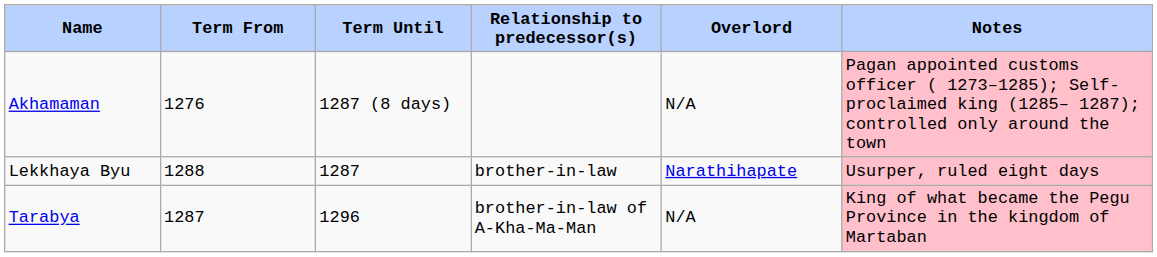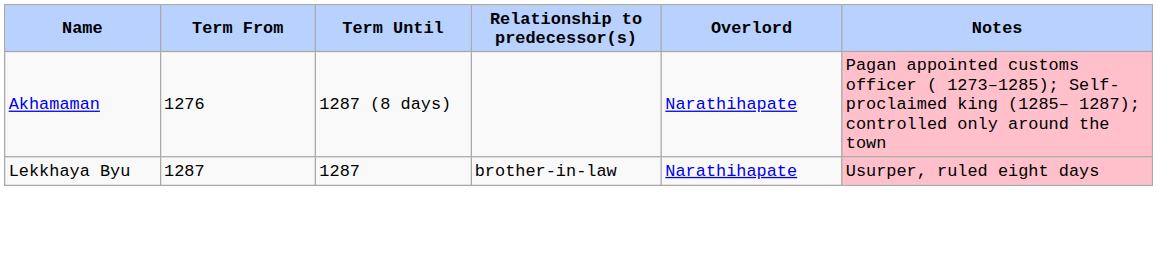Akhamaman | Overlord: N/A -> Narathihapate
Lekkhaya Byu | Term From: 1288 -> 1287
- row: Tarabya | 1287 | 1296 | brother-in-law of A-Kha-Ma-Man | N/A | King of what became the Pegu Province in the kingdom of Martaban
